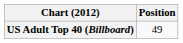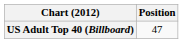US Adult Top 40 (Billboard) | Position: 49 -> 47
